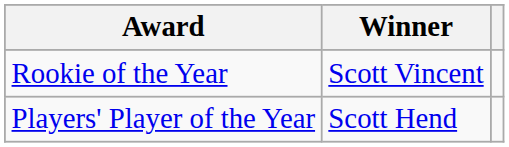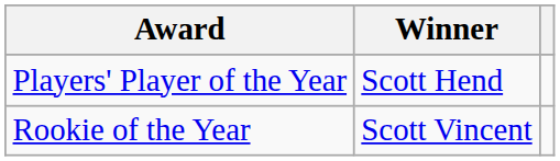rows swapped: Players' Player of the Year <-> Rookie of the Year
